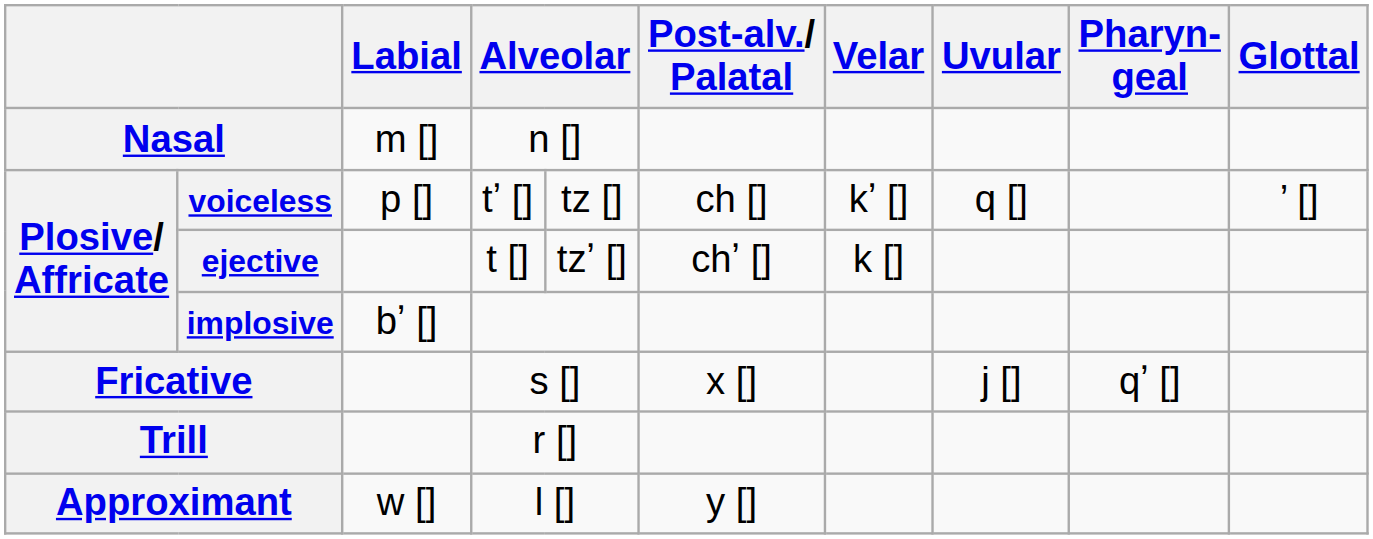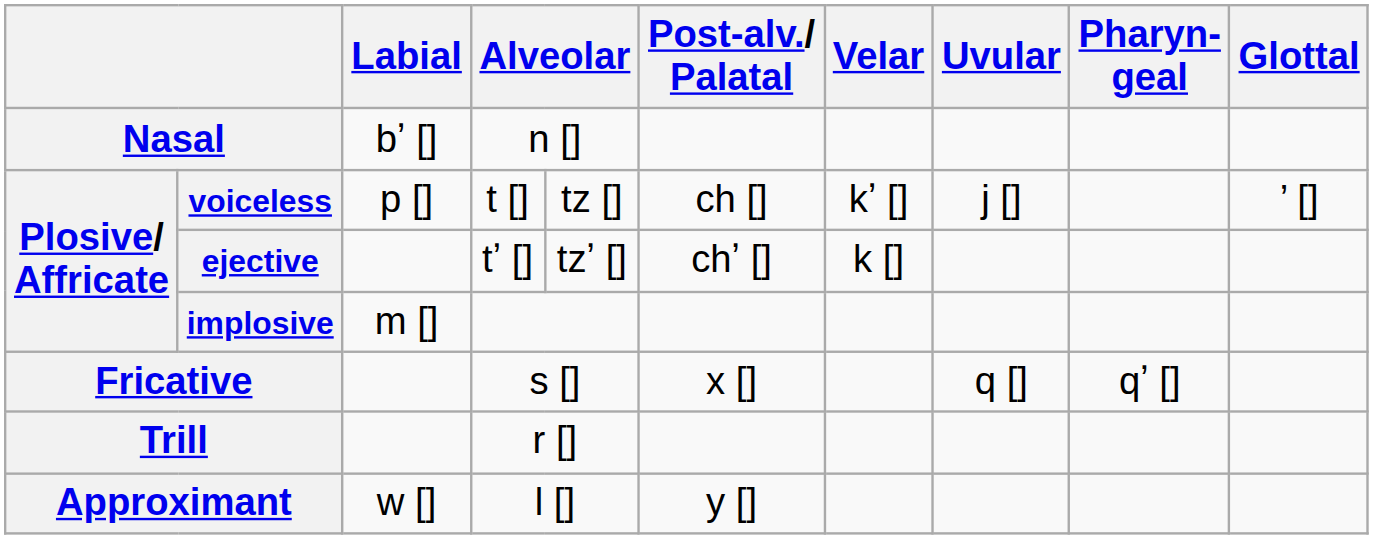Nasal | Labial: m [] -> bʼ []
voiceless | column 4: tʼ [] -> t []
voiceless | Uvular: q [] -> j []
ejective | column 4: t [] -> tʼ []
implosive | Labial: bʼ [] -> m []
Fricative | Uvular: j [] -> q []
